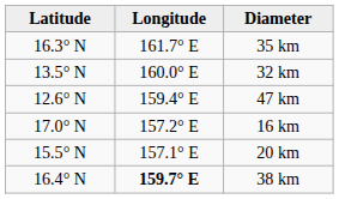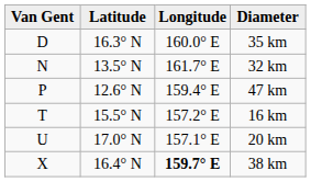+ column: Van Gent | D | N | P | T | U | X
35 km | Longitude: 161.7° E -> 160.0° E
32 km | Longitude: 160.0° E -> 161.7° E
16 km | Latitude: 17.0° N -> 15.5° N
20 km | Latitude: 15.5° N -> 17.0° N
